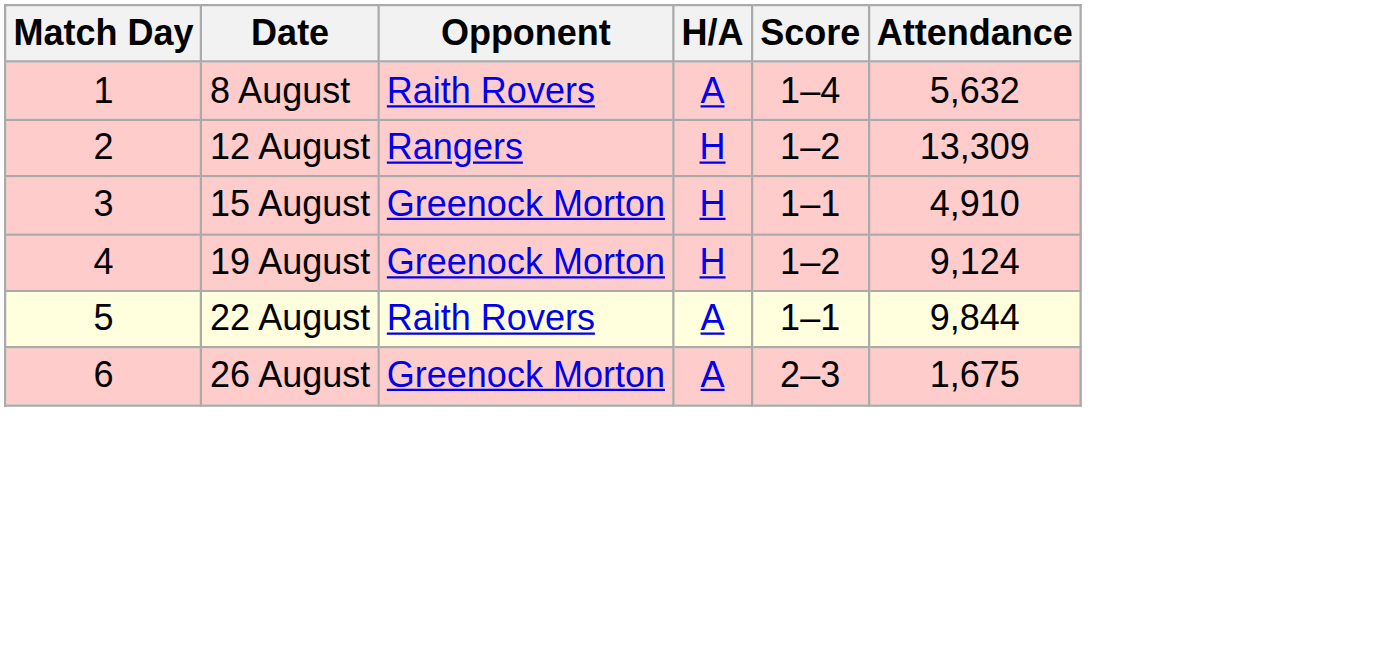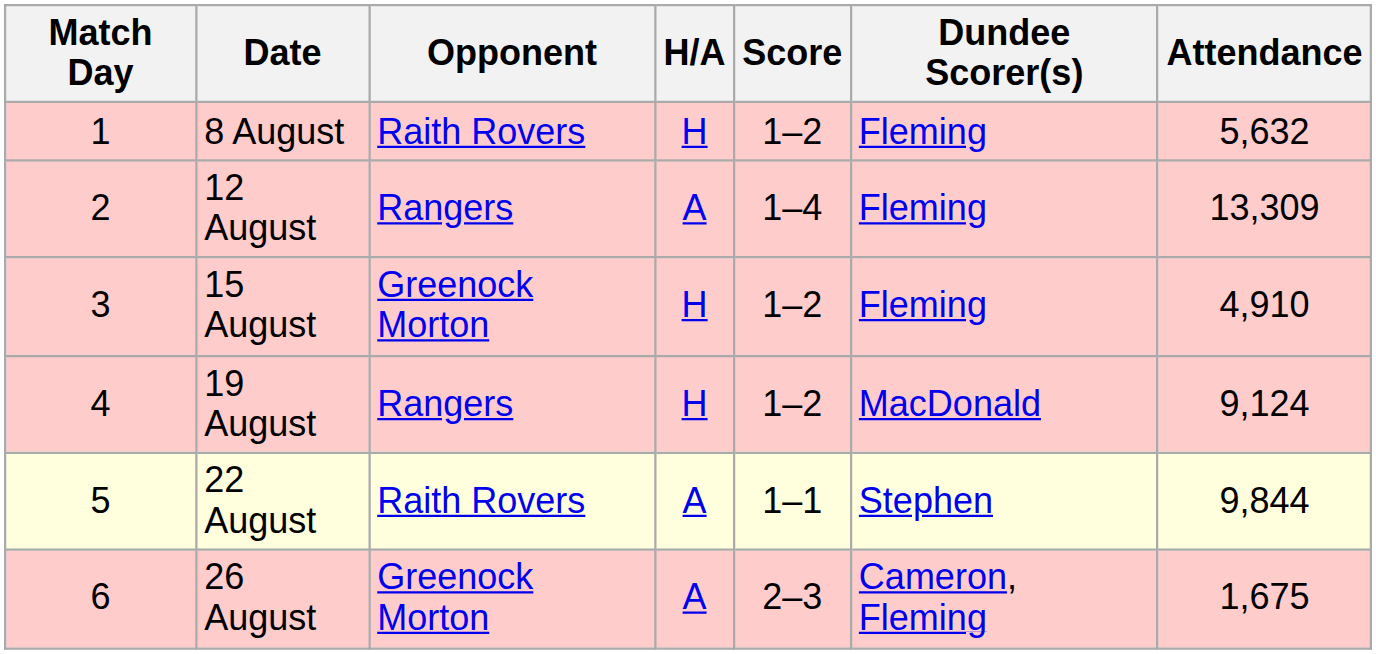+ column: Dundee Scorer(s) | Fleming | Fleming | Fleming | MacDonald | Stephen | Cameron, Fleming
8 August | H/A: A -> H
8 August | Score: 1–4 -> 1–2
12 August | H/A: H -> A
12 August | Score: 1–2 -> 1–4
15 August | Score: 1–1 -> 1–2
19 August | Opponent: Greenock Morton -> Rangers
